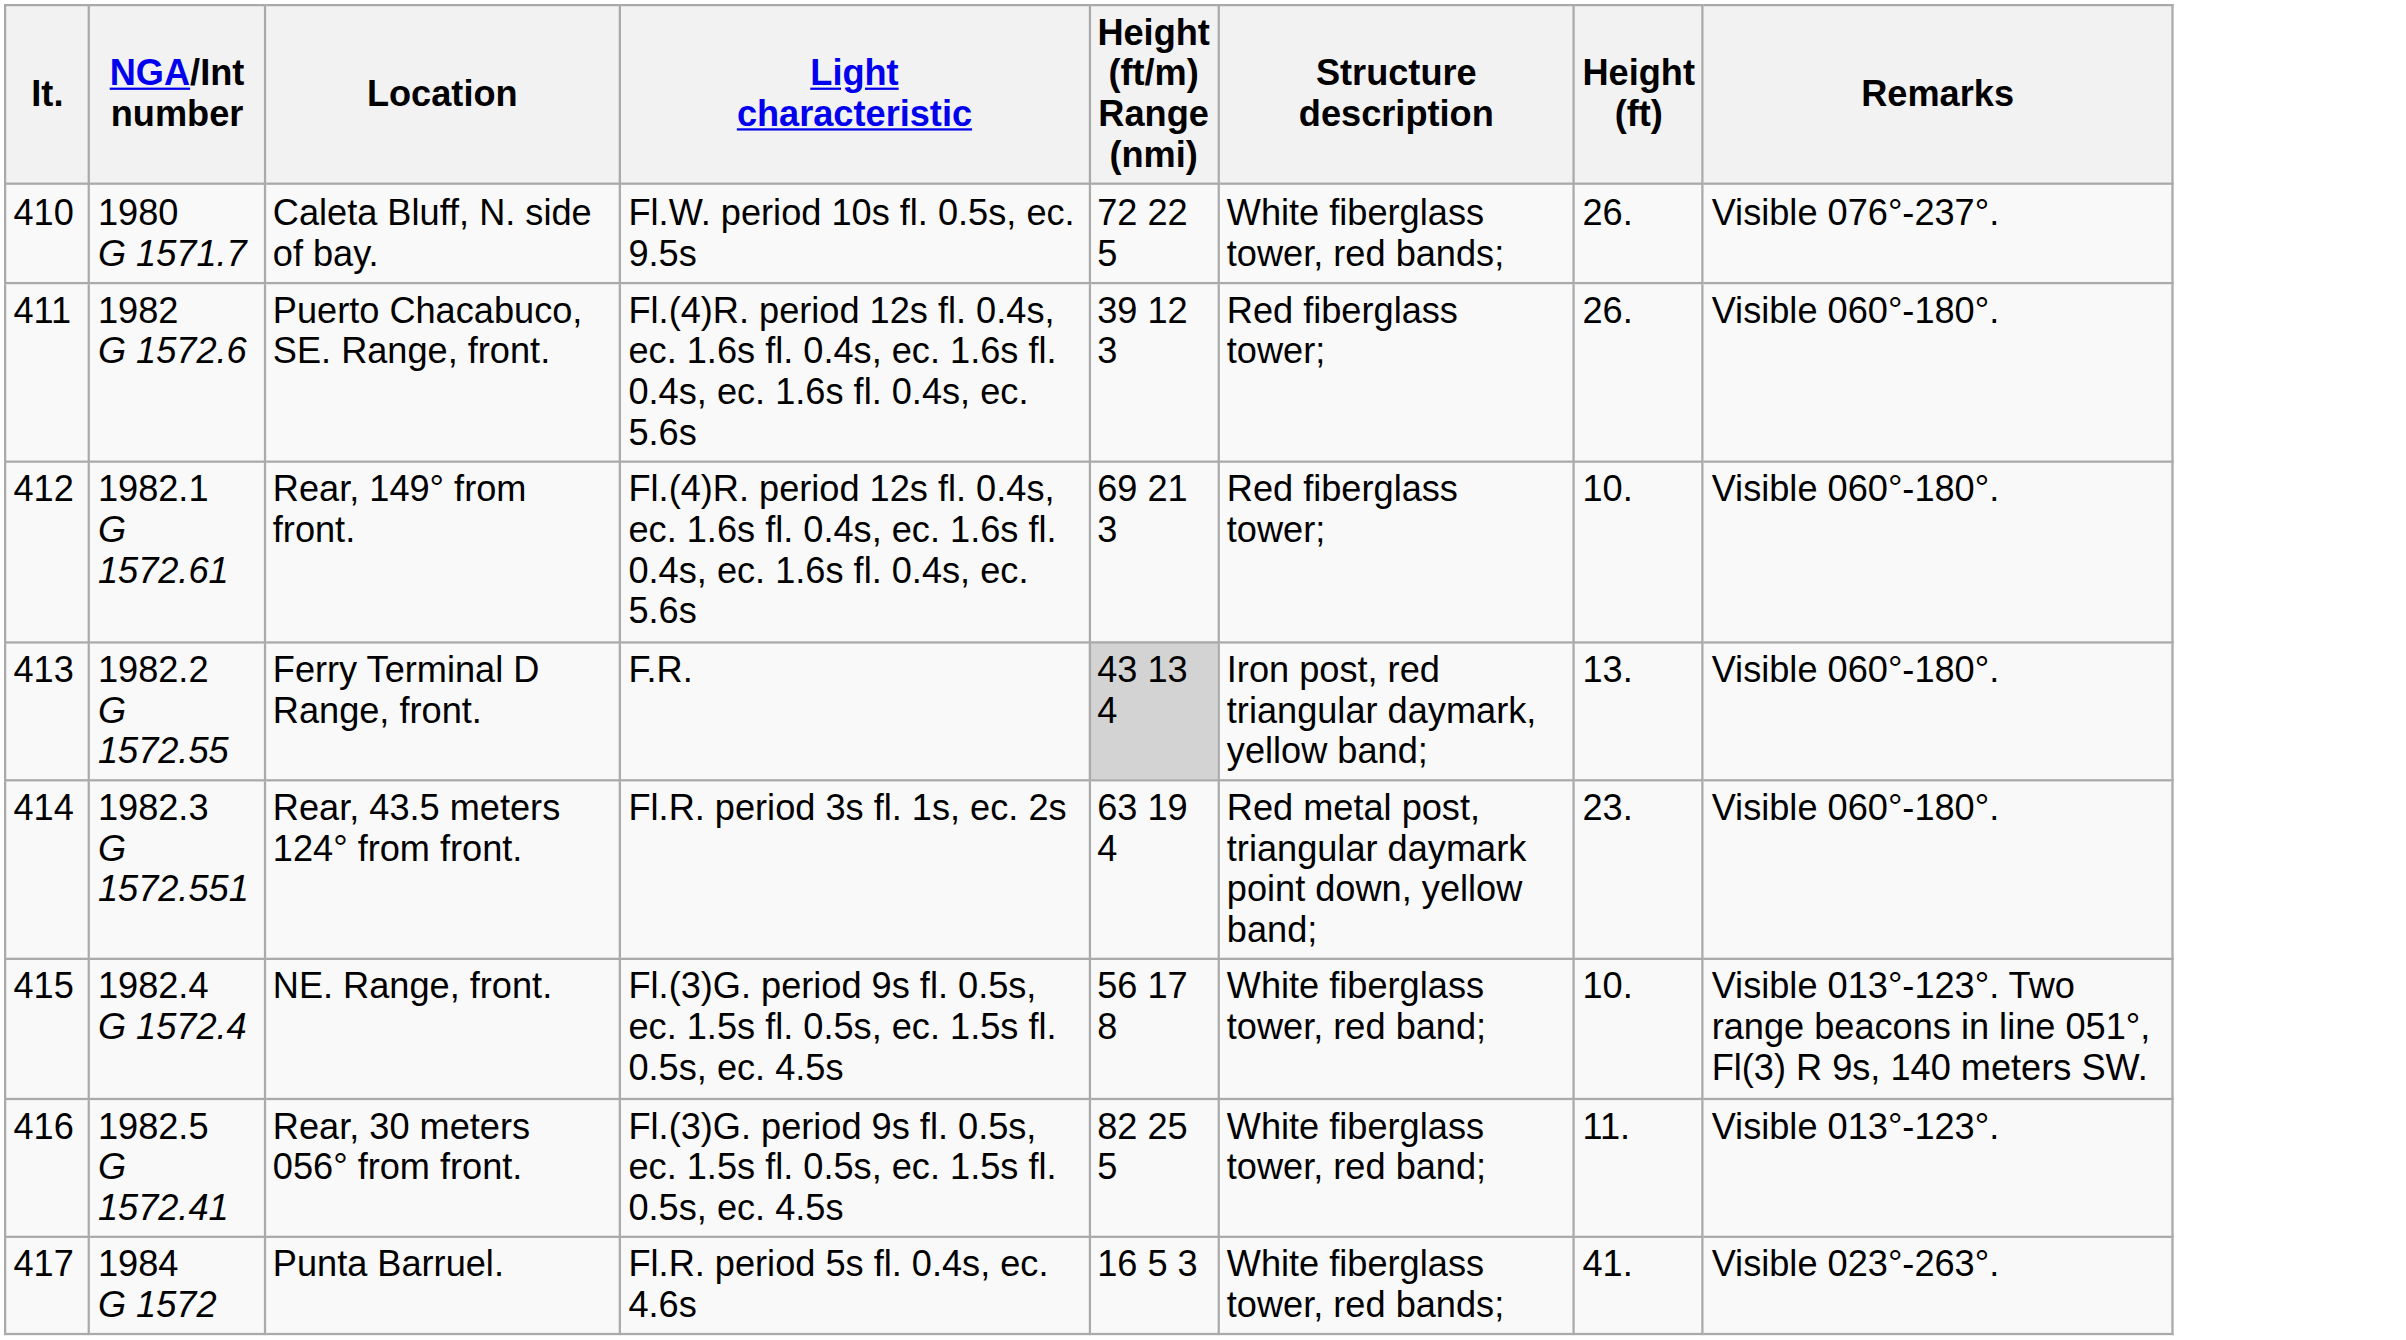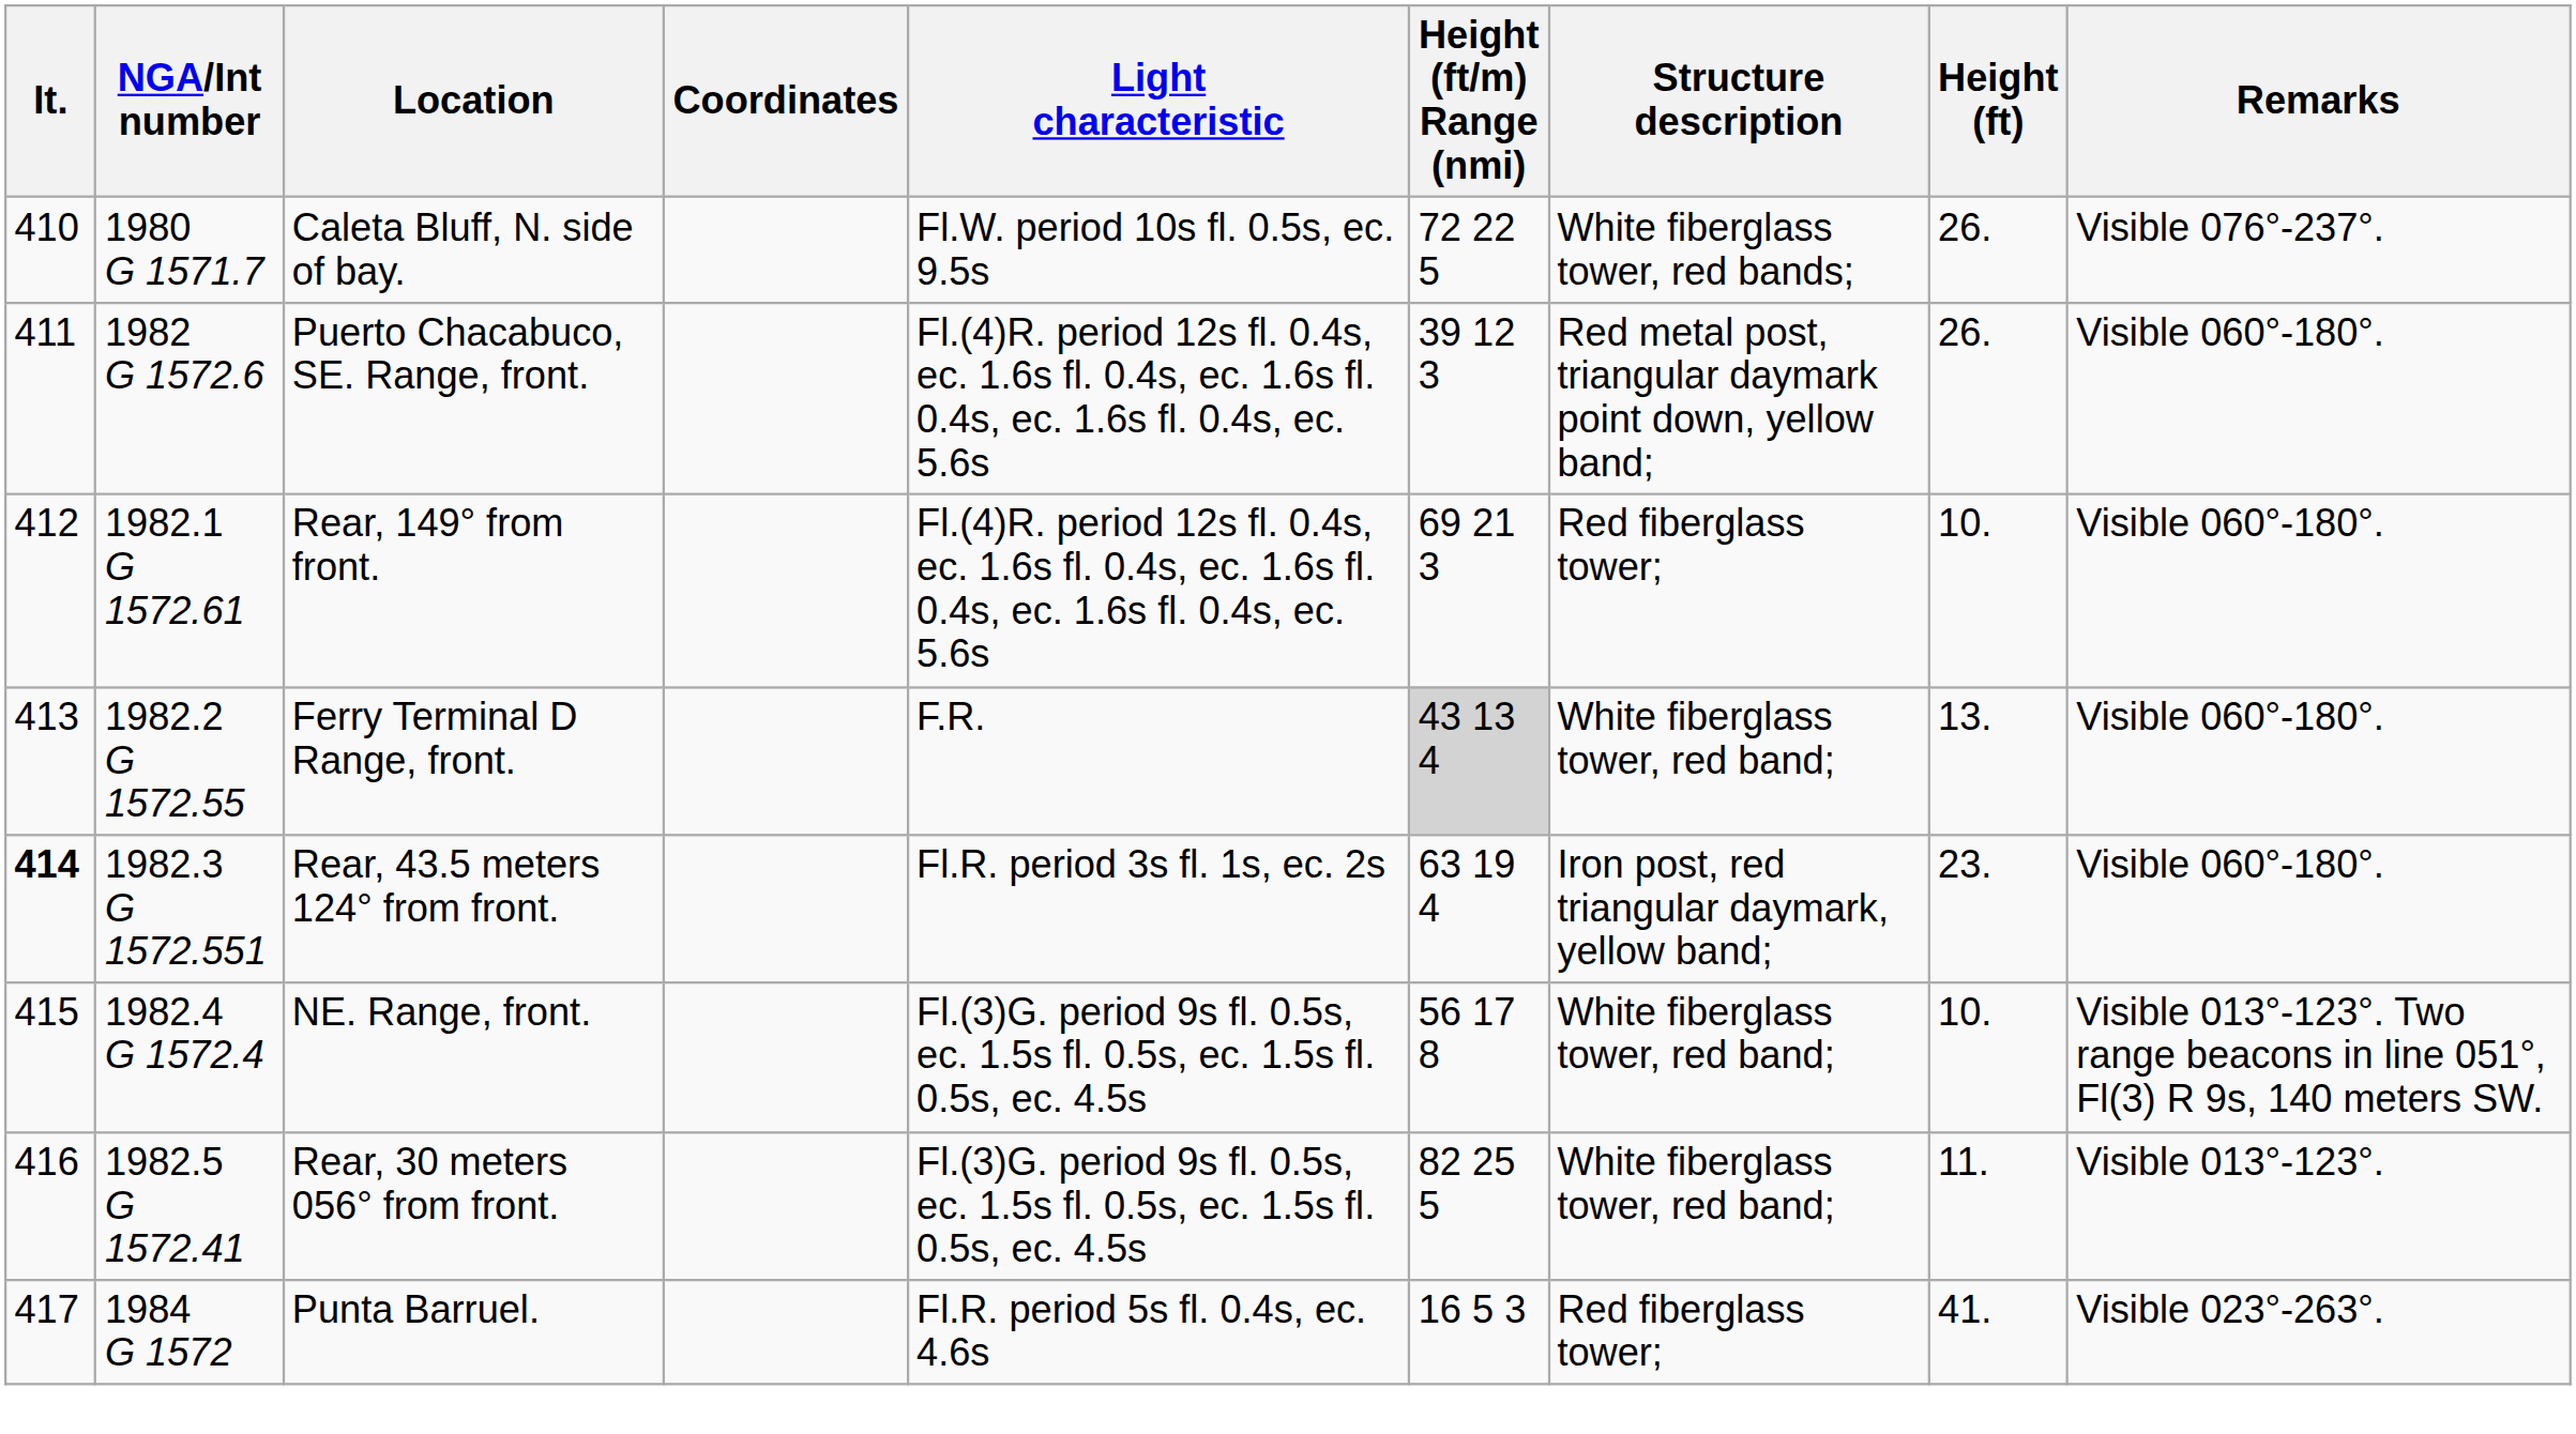+ column: Coordinates
Puerto Chacabuco, SE. Range, front. | Structure description: Red fiberglass tower; -> Red metal post, triangular daymark point down, yellow band;
Ferry Terminal D Range, front. | Structure description: Iron post, red triangular daymark, yellow band; -> White fiberglass tower, red band;
Rear, 43.5 meters 124° from front. | It.: normal -> bold
Rear, 43.5 meters 124° from front. | Structure description: Red metal post, triangular daymark point down, yellow band; -> Iron post, red triangular daymark, yellow band;
Punta Barruel. | Structure description: White fiberglass tower, red bands; -> Red fiberglass tower;
